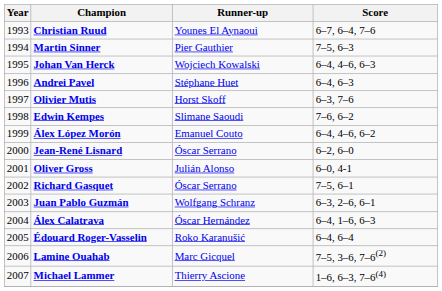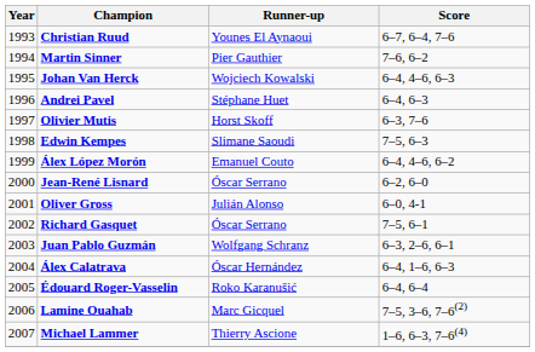Martin Sinner | Score: 7–5, 6–3 -> 7–6, 6–2
Edwin Kempes | Score: 7–6, 6–2 -> 7–5, 6–3
